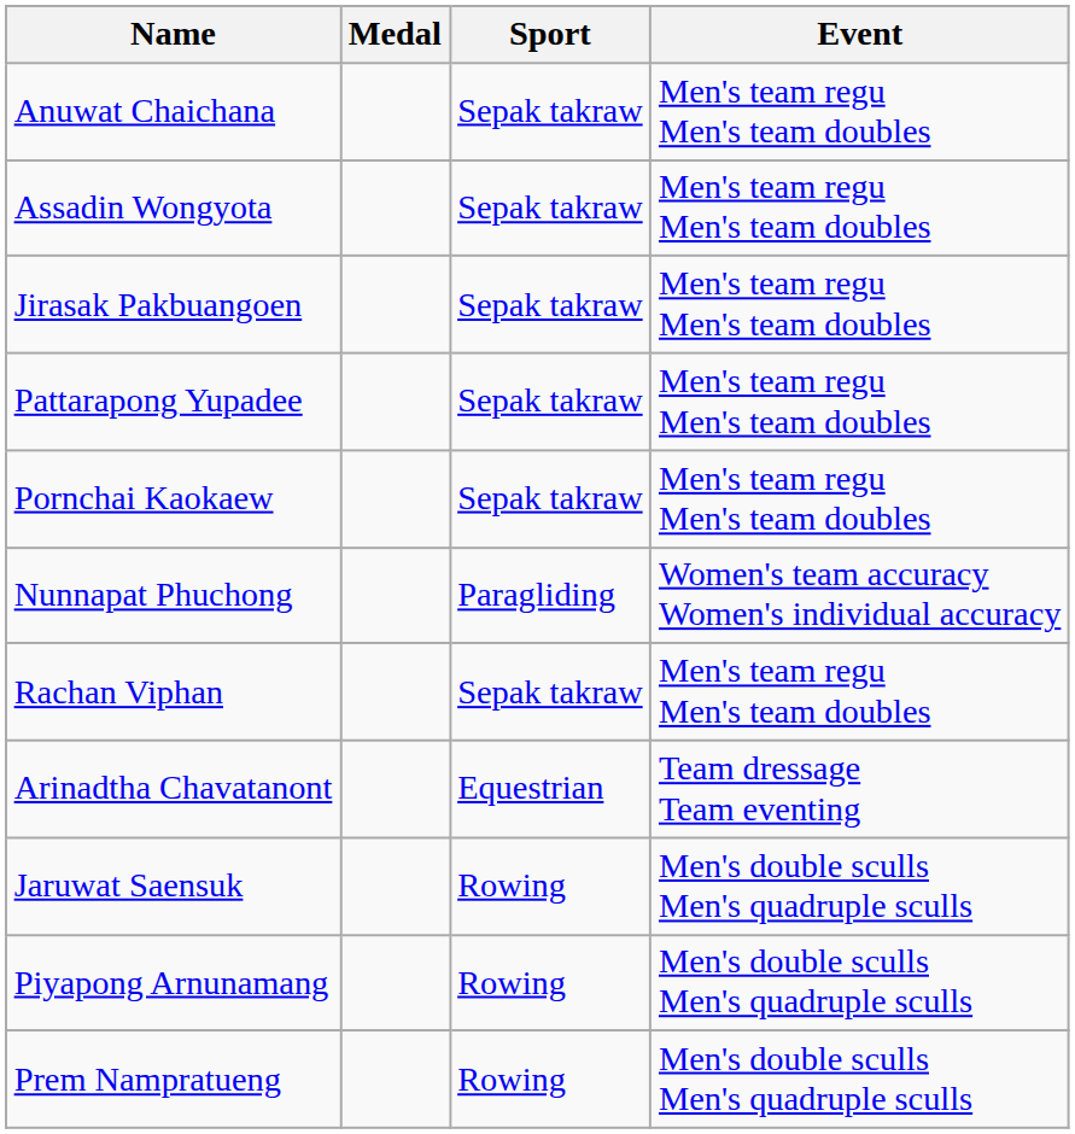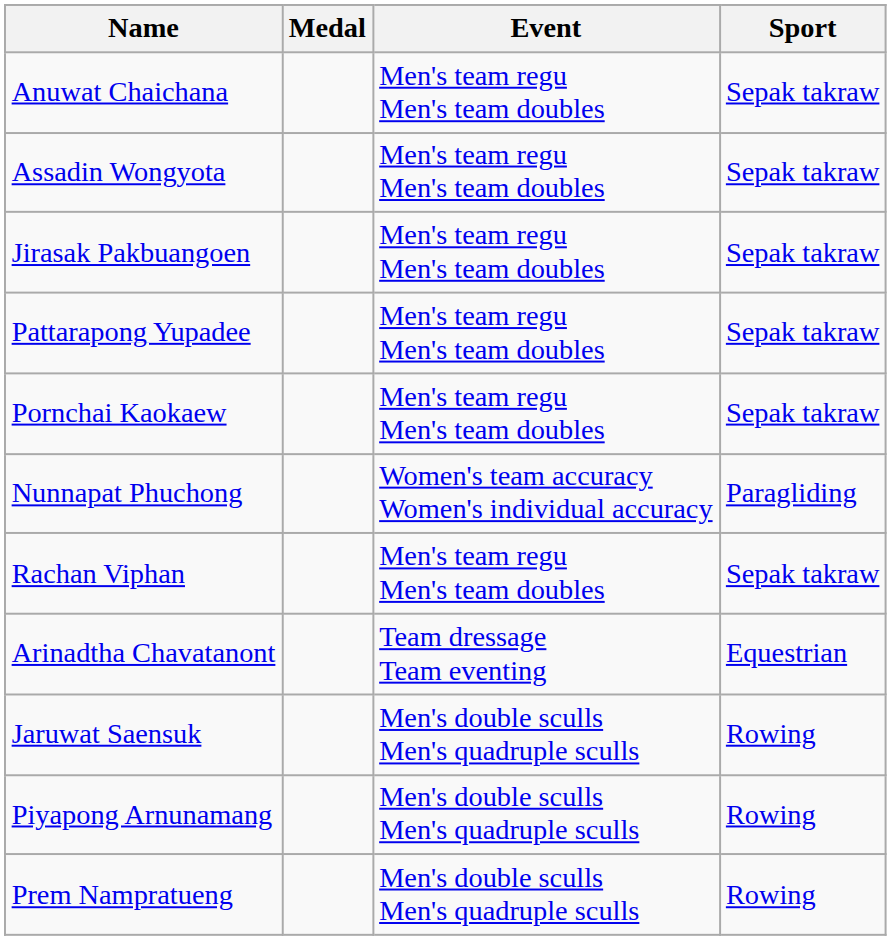columns swapped: Sport <-> Event
